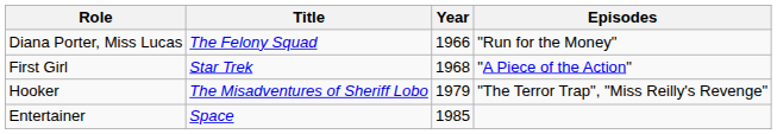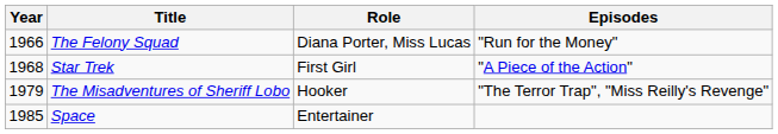columns swapped: Year <-> Role
